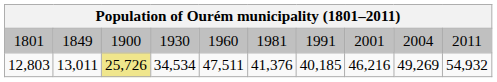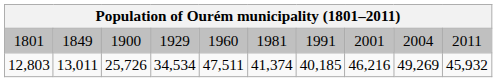1801 | column 4: 1930 -> 1929
12,803 | column 3: khaki background -> no background
12,803 | column 6: 41,376 -> 41,374
12,803 | column 10: 54,932 -> 45,932
